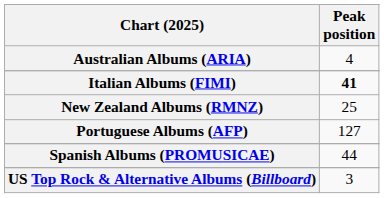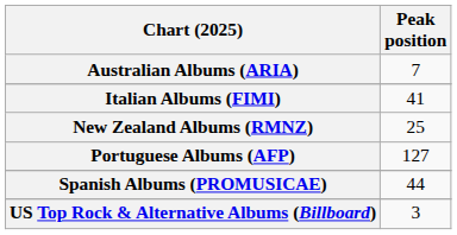Australian Albums (ARIA) | Peak position: 4 -> 7
Italian Albums (FIMI) | Peak position: bold -> normal
